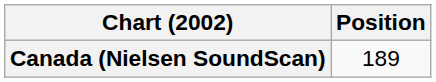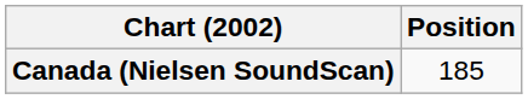Canada (Nielsen SoundScan) | Position: 189 -> 185
